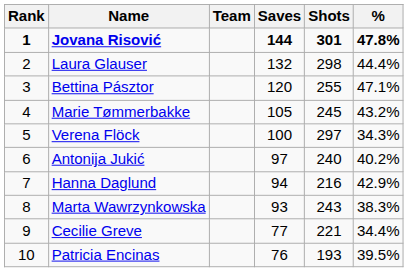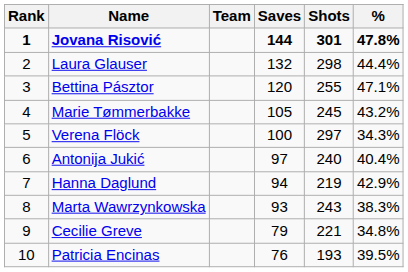Antonija Jukić | %: 40.2% -> 40.4%
Hanna Daglund | Shots: 216 -> 219
Cecilie Greve | Saves: 77 -> 79
Cecilie Greve | %: 34.4% -> 34.8%
